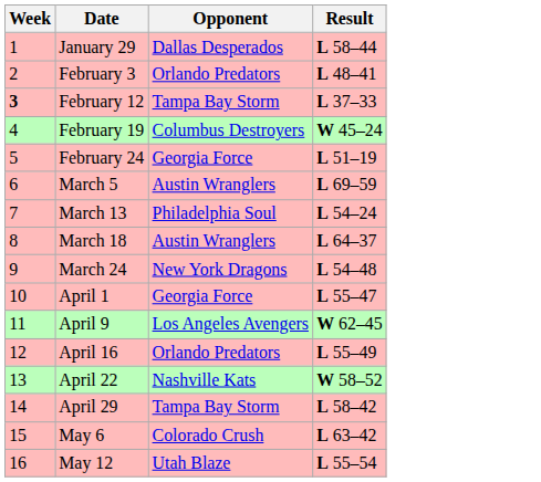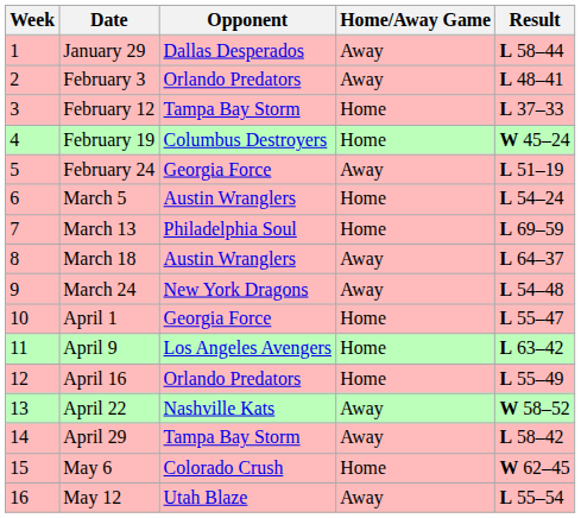+ column: Home/Away Game | Away | Away | Home | Home | Away | Home | Home | Away | Away | Home | Home | Home | Away | Away | Home | Away
February 12 | Week: bold -> normal
March 5 | Result: L 69–59 -> L 54–24
March 13 | Result: L 54–24 -> L 69–59
April 9 | Result: W 62–45 -> L 63–42
May 6 | Result: L 63–42 -> W 62–45
